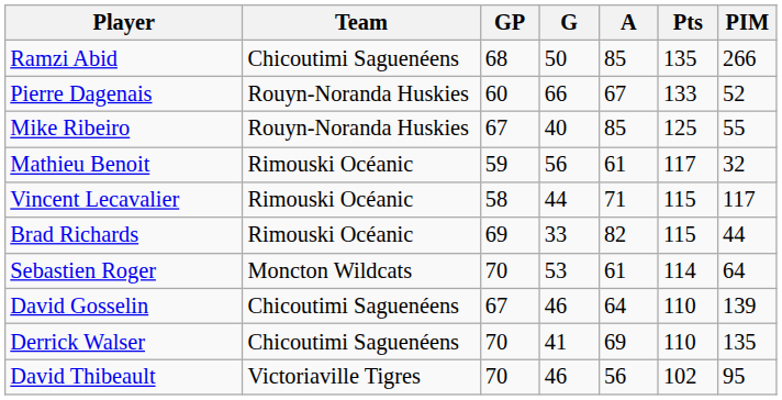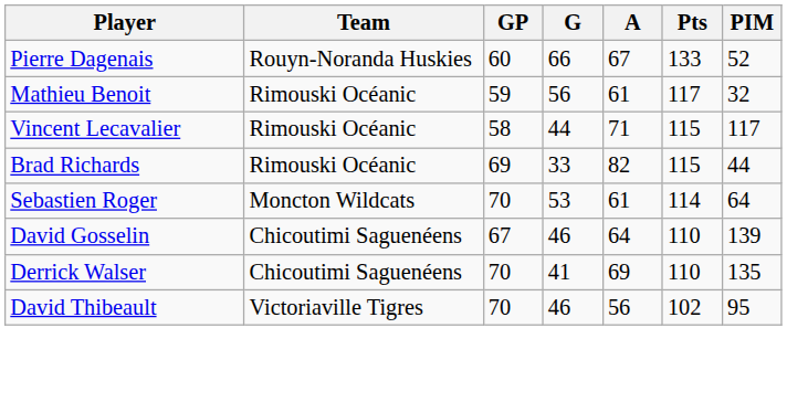- row: Ramzi Abid | Chicoutimi Saguenéens | 68 | 50 | 85 | 135 | 266
- row: Mike Ribeiro | Rouyn-Noranda Huskies | 67 | 40 | 85 | 125 | 55
